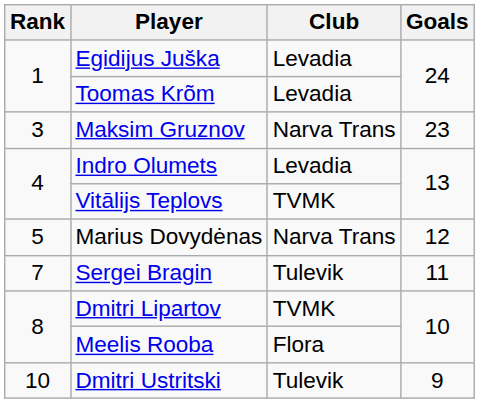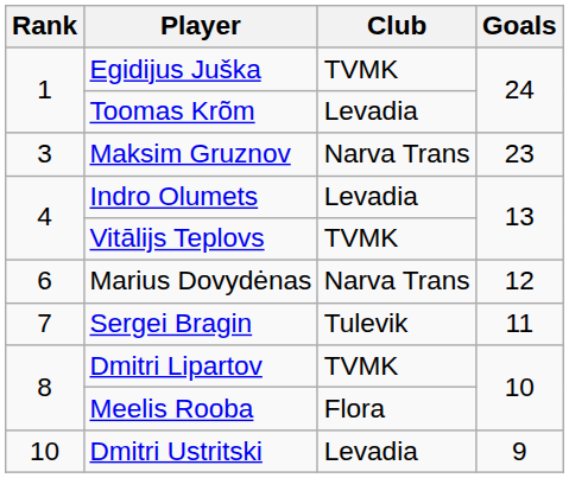Egidijus Juška | Club: Levadia -> TVMK
Marius Dovydėnas | Rank: 5 -> 6
Dmitri Ustritski | Club: Tulevik -> Levadia
